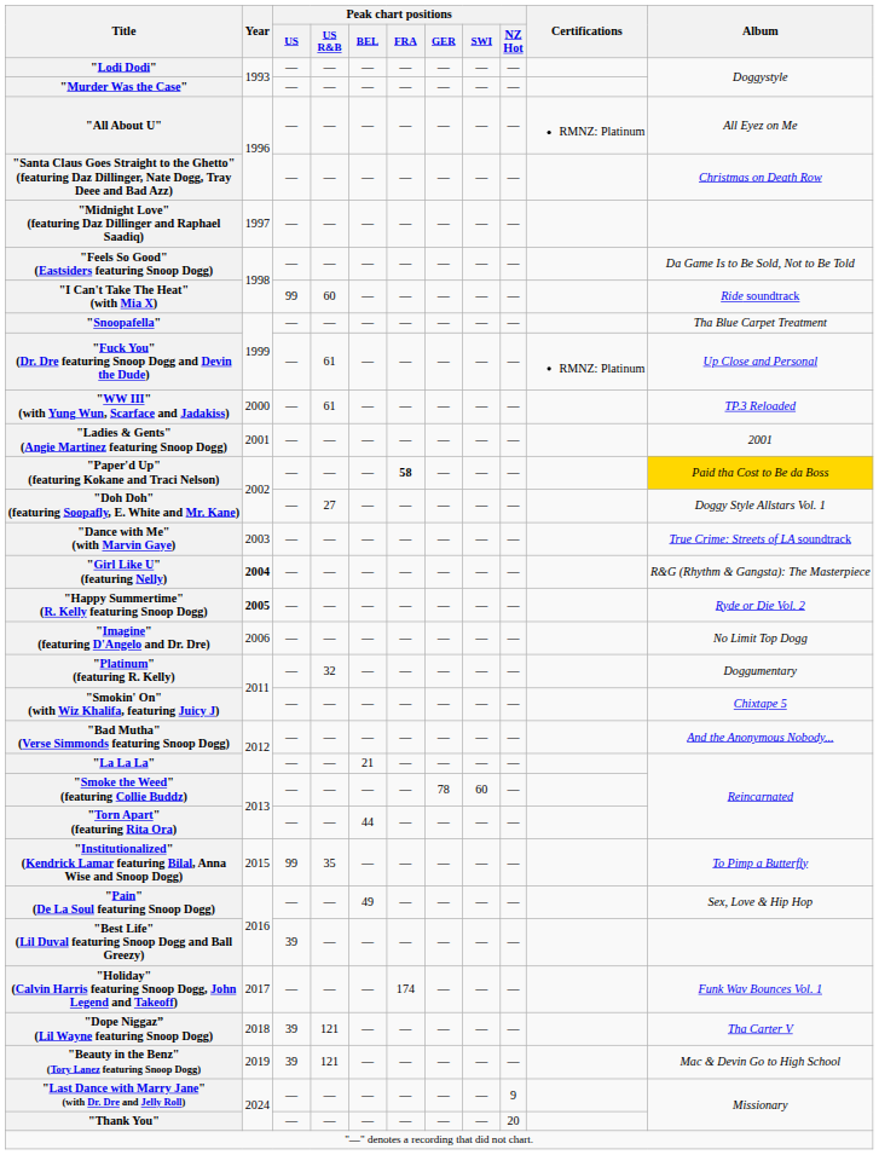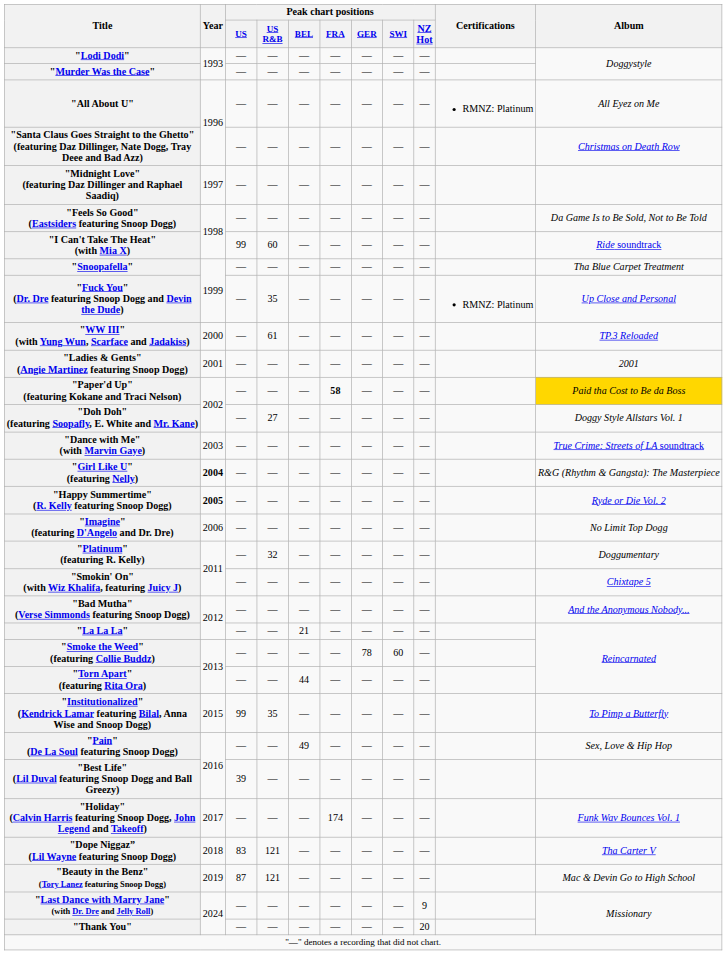"Fuck You" (Dr. Dre featuring Snoop Dogg and Devin the Dude) | Peak chart positions / US R&B: 61 -> 35
"Dope Niggaz” (Lil Wayne featuring Snoop Dogg) | Peak chart positions / US: 39 -> 83
"Beauty in the Benz" (Tory Lanez featuring Snoop Dogg) | Peak chart positions / US: 39 -> 87
